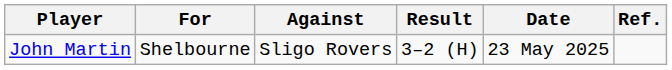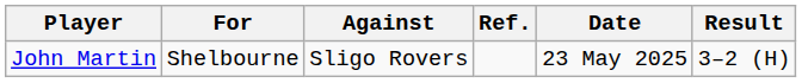columns swapped: Result <-> Ref.
